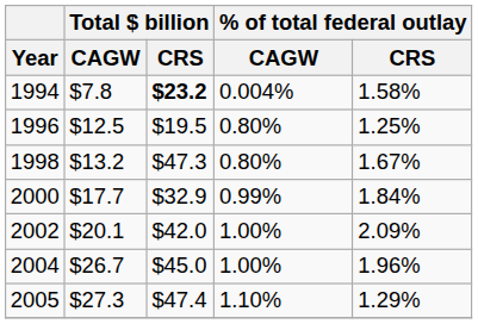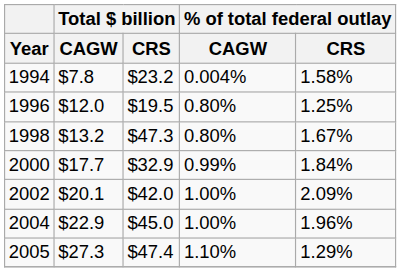1994 | Total $ billion / CRS: bold -> normal
1996 | Total $ billion / CAGW: $12.5 -> $12.0
2004 | Total $ billion / CAGW: $26.7 -> $22.9
